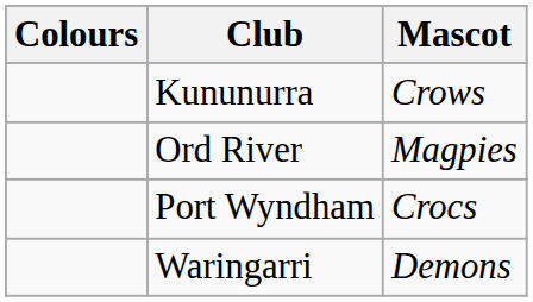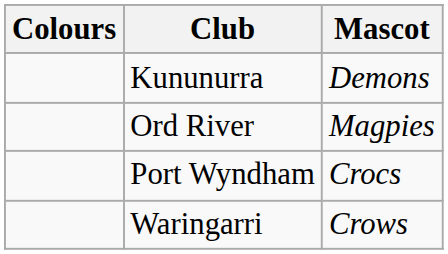Kununurra | Mascot: Crows -> Demons
Waringarri | Mascot: Demons -> Crows
